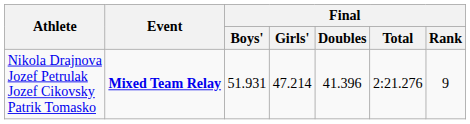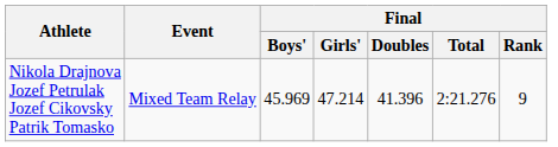Nikola Drajnova Jozef Petrulak Jozef Cikovsky Patrik Tomasko | Event: bold -> normal
Nikola Drajnova Jozef Petrulak Jozef Cikovsky Patrik Tomasko | Final / Boys': 51.931 -> 45.969
